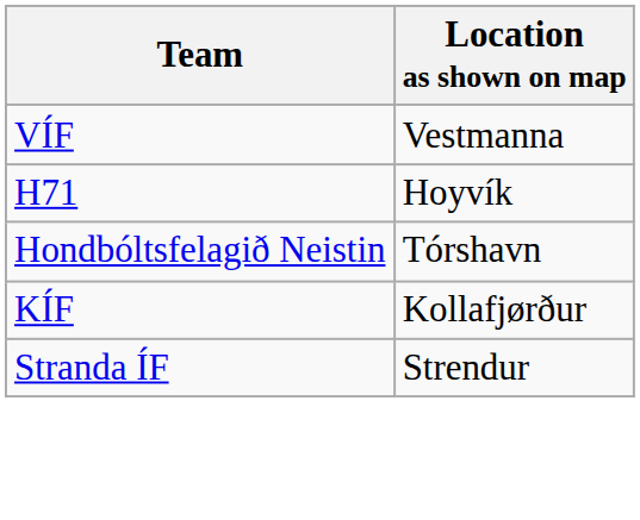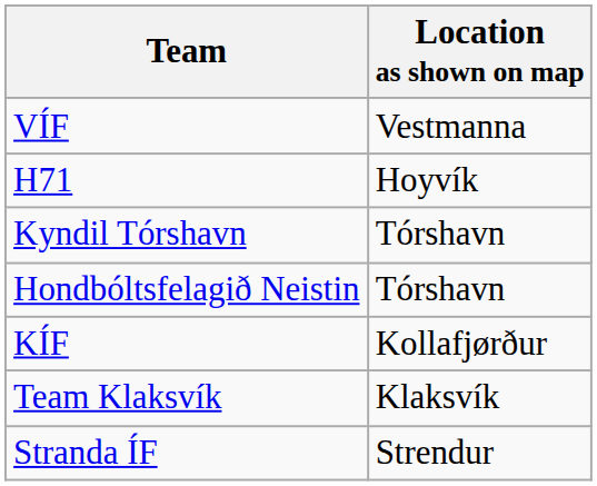+ row: Kyndil Tórshavn | Tórshavn
+ row: Team Klaksvík | Klaksvík
